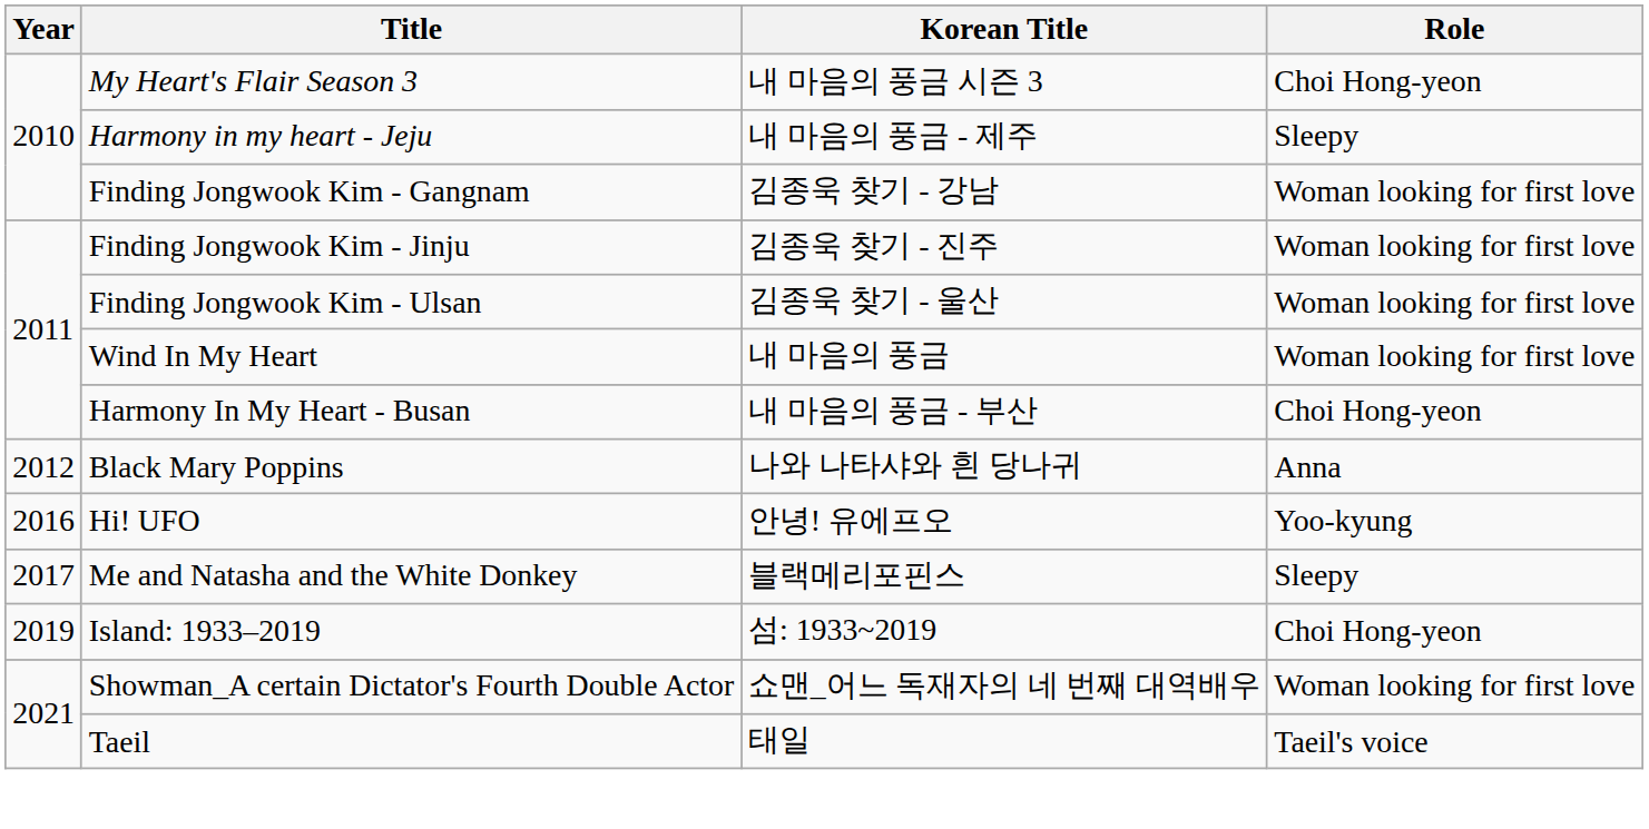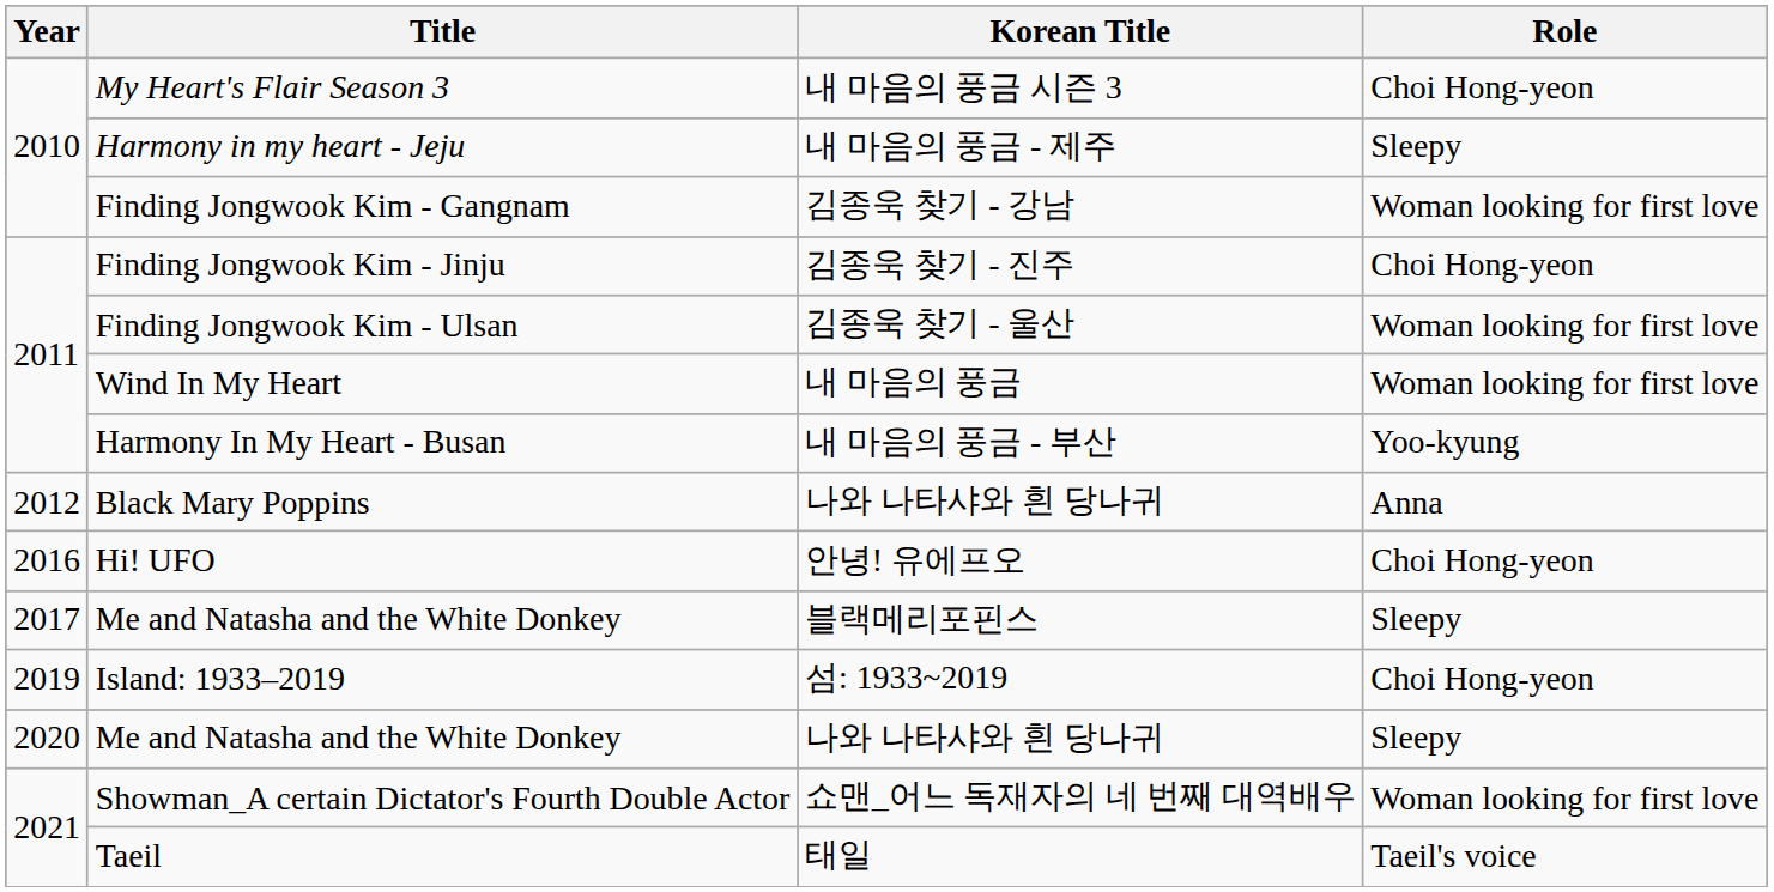Finding Jongwook Kim - Jinju | Role: Woman looking for first love -> Choi Hong-yeon
Harmony In My Heart - Busan | Role: Choi Hong-yeon -> Yoo-kyung
Hi! UFO | Role: Yoo-kyung -> Choi Hong-yeon
+ row: 2020 | Me and Natasha and the White Donkey | 나와 나타샤와 흰 당나귀 | Sleepy
